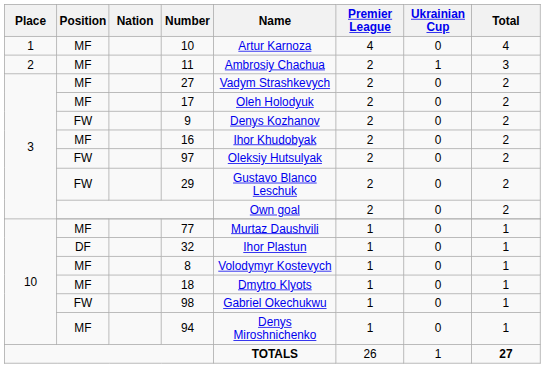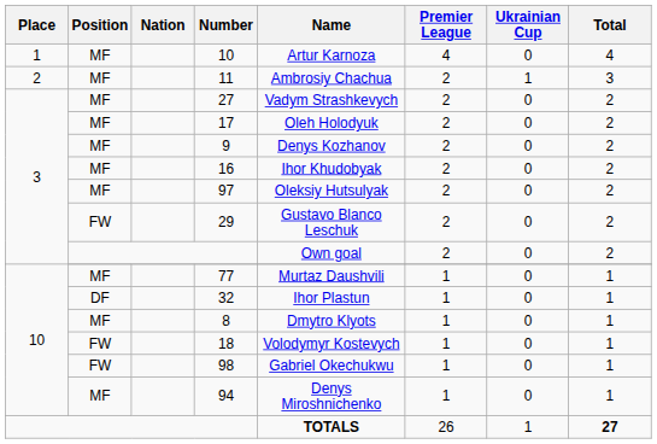9 | Position: FW -> MF
97 | Position: FW -> MF
8 | Name: Volodymyr Kostevych -> Dmytro Klyots
18 | Position: MF -> FW
18 | Name: Dmytro Klyots -> Volodymyr Kostevych
